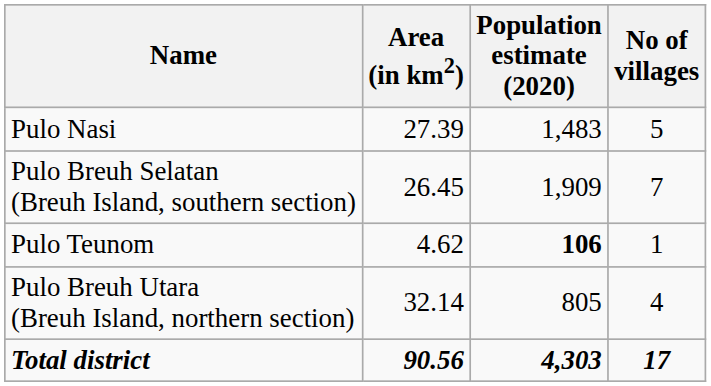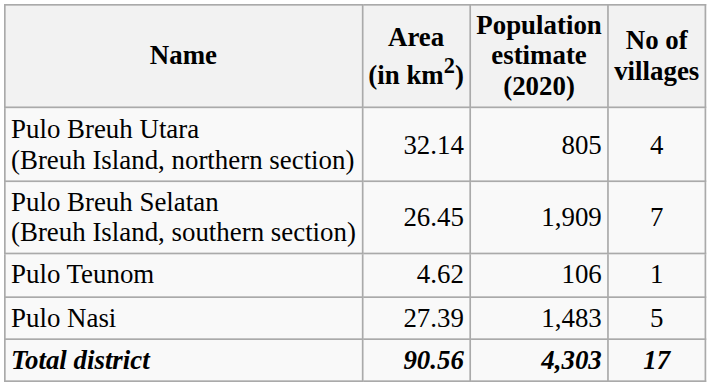rows swapped: Pulo Breuh Utara (Breuh Island, northern section) <-> Pulo Nasi
Pulo Teunom | Population estimate (2020): bold -> normal
